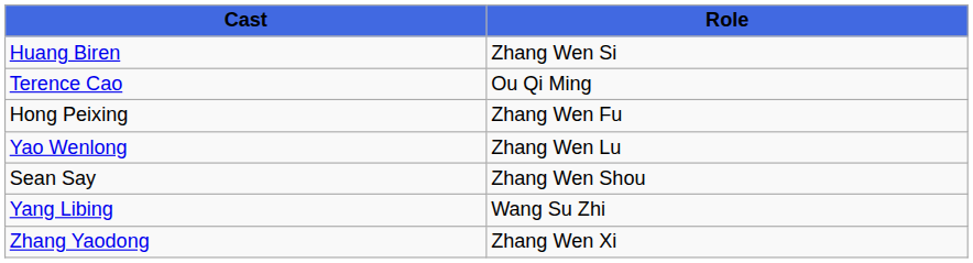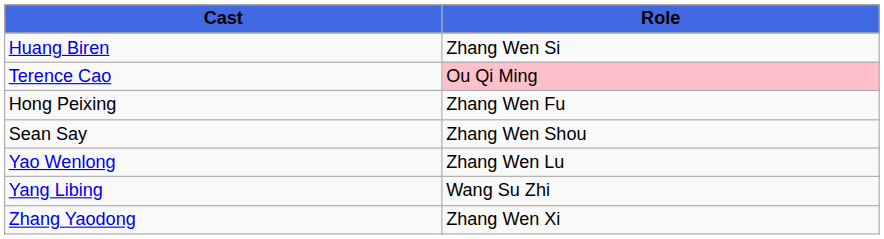Terence Cao | Role: no background -> pink background
rows swapped: Yao Wenlong <-> Sean Say
